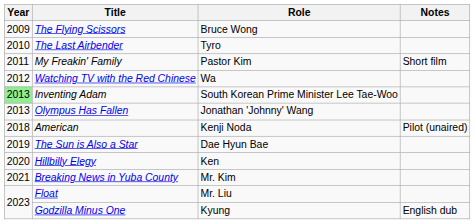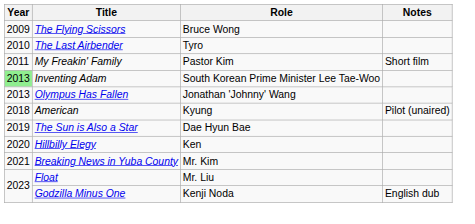- row: 2012 | Watching TV with the Red Chinese | Wa
American | Role: Kenji Noda -> Kyung
Godzilla Minus One | Role: Kyung -> Kenji Noda
